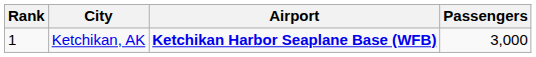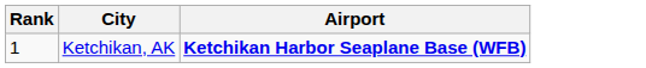- column: Passengers | 3,000
